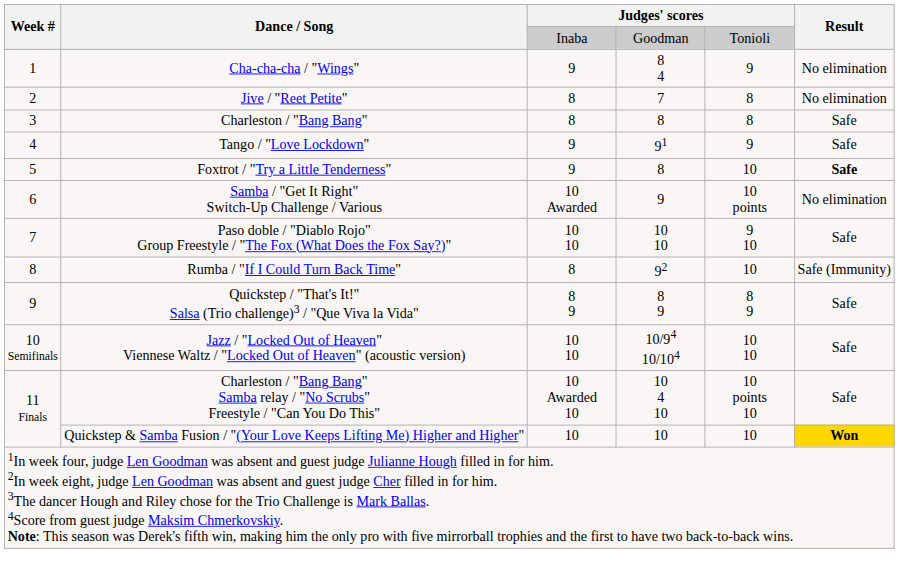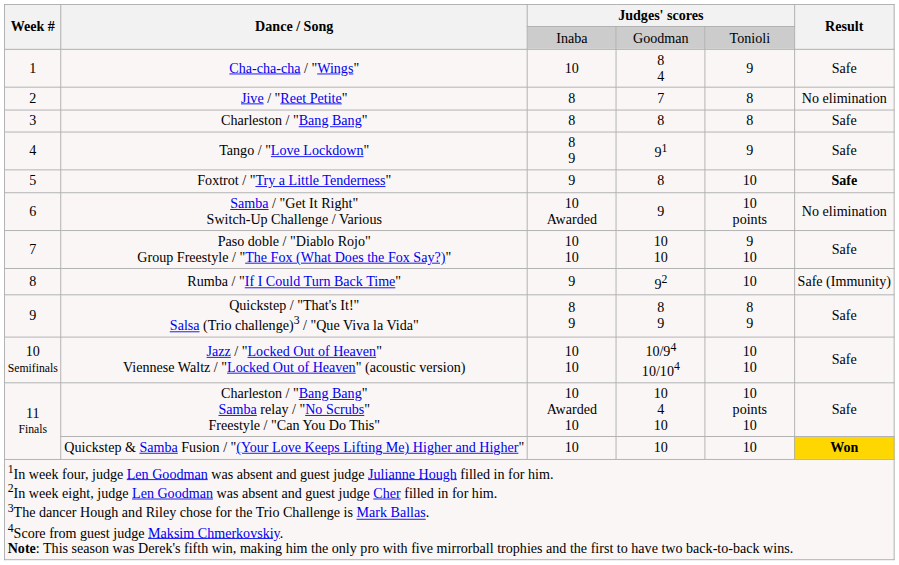Cha-cha-cha / "Wings" | column 3: 9 -> 10
Cha-cha-cha / "Wings" | Result: No elimination -> Safe
Tango / "Love Lockdown" | column 3: 9 -> 8 9
Rumba / "If I Could Turn Back Time" | column 3: 8 -> 9
